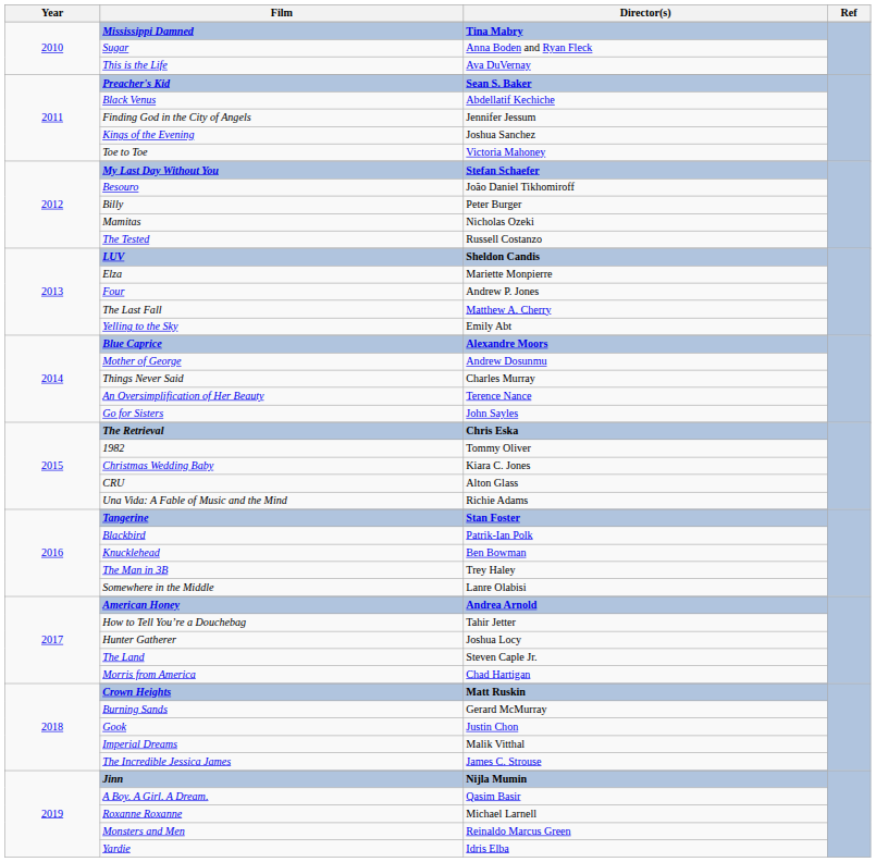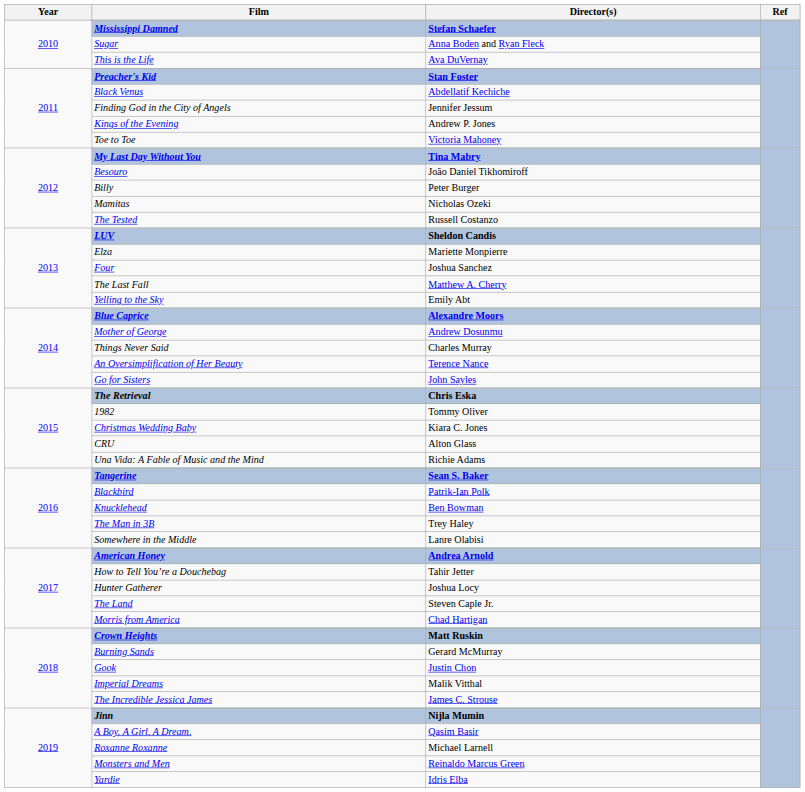Mississippi Damned | Director(s): Tina Mabry -> Stefan Schaefer
Preacher's Kid | Director(s): Sean S. Baker -> Stan Foster
Kings of the Evening | Director(s): Joshua Sanchez -> Andrew P. Jones
My Last Day Without You | Director(s): Stefan Schaefer -> Tina Mabry
Four | Director(s): Andrew P. Jones -> Joshua Sanchez
Tangerine | Director(s): Stan Foster -> Sean S. Baker
